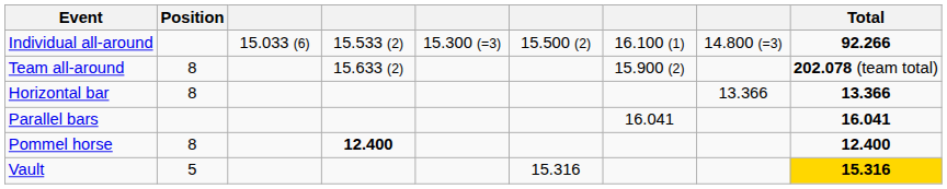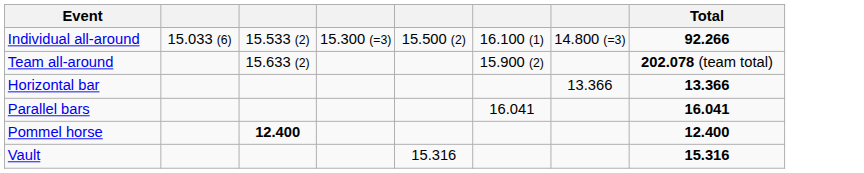- column: Position | 8 | 8 | 8 | 5
Vault | Total: gold background -> no background
